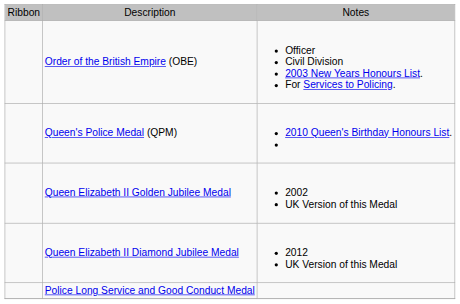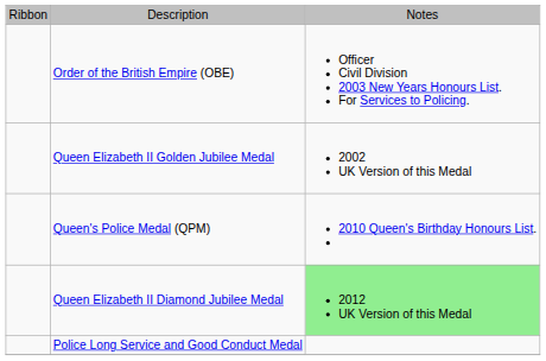rows swapped: Queen's Police Medal (QPM) <-> Queen Elizabeth II Golden Jubilee Medal
Queen Elizabeth II Diamond Jubilee Medal | column 3: no background -> lightgreen background
